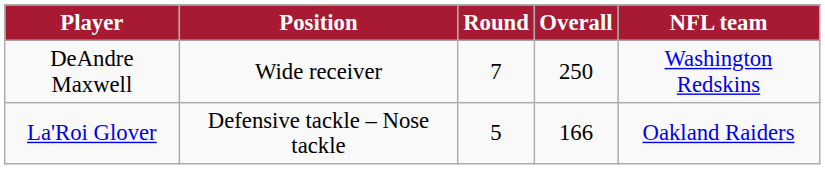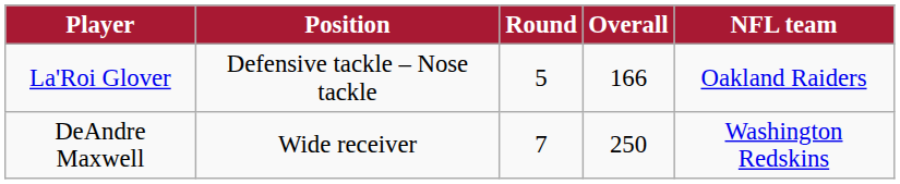rows swapped: La'Roi Glover <-> DeAndre Maxwell
